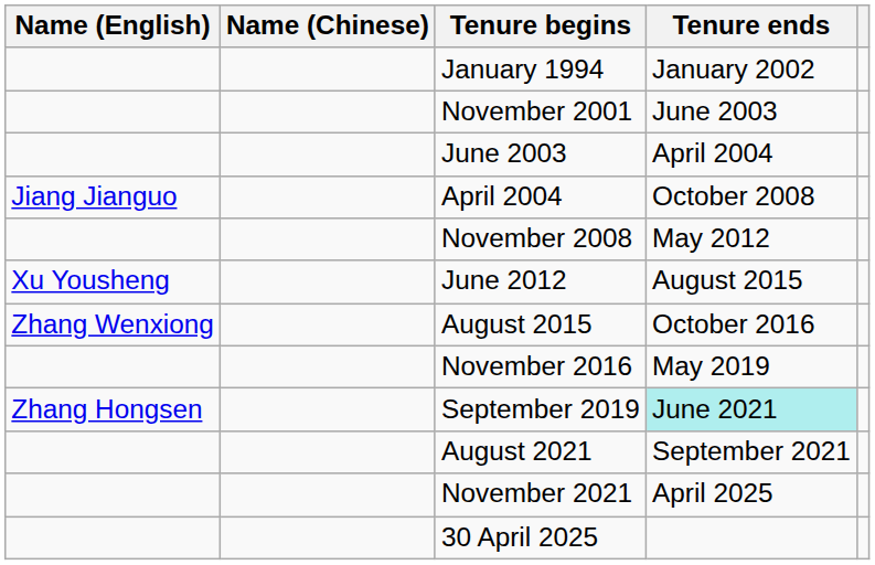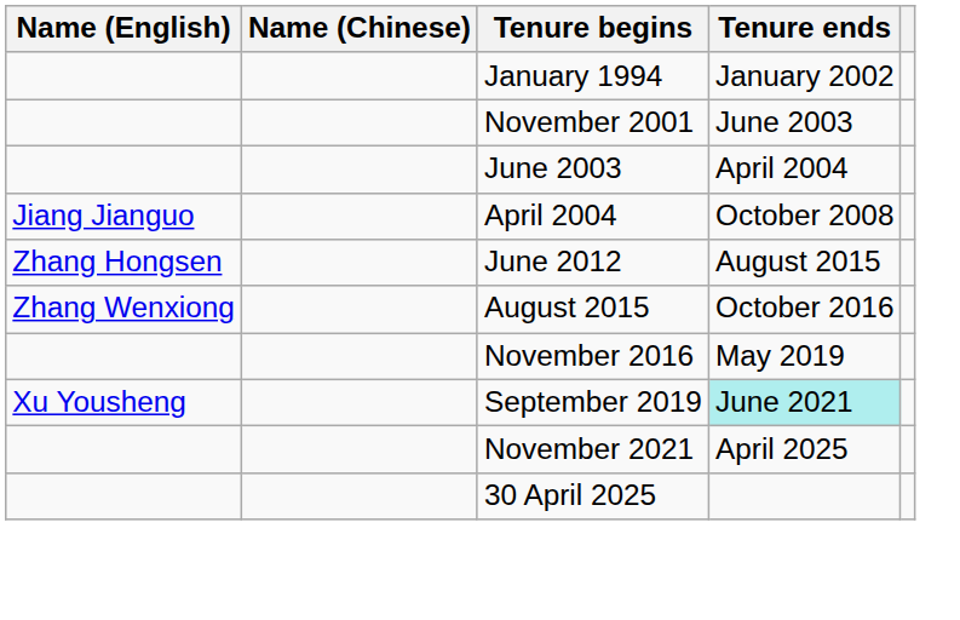- row: November 2008 | May 2012
June 2012 | Name (English): Xu Yousheng -> Zhang Hongsen
September 2019 | Name (English): Zhang Hongsen -> Xu Yousheng
- row: August 2021 | September 2021
